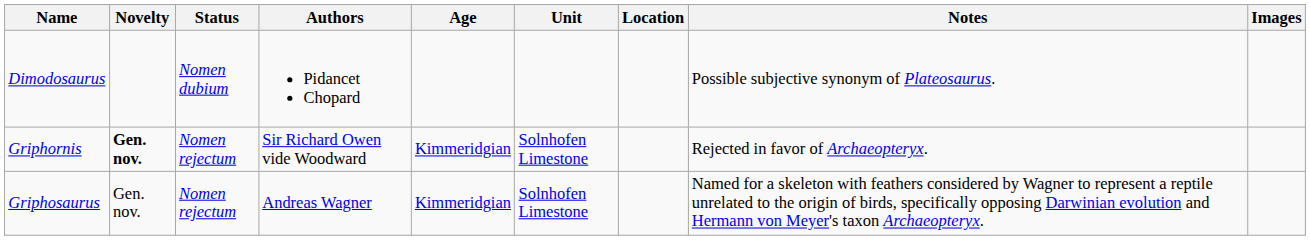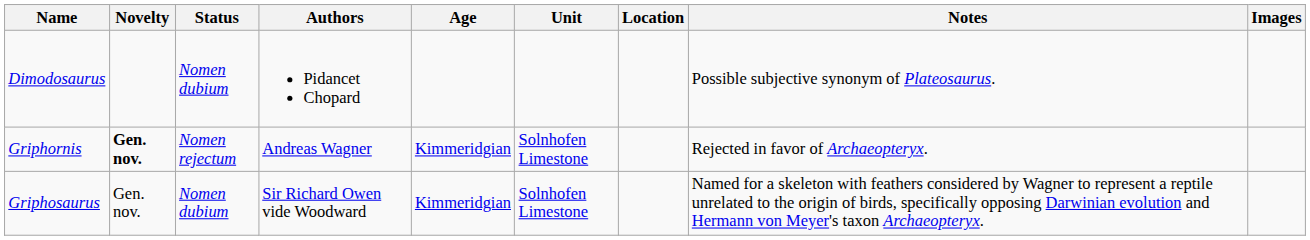Griphornis | Authors: Sir Richard Owen vide Woodward -> Andreas Wagner
Griphosaurus | Status: Nomen rejectum -> Nomen dubium
Griphosaurus | Authors: Andreas Wagner -> Sir Richard Owen vide Woodward
